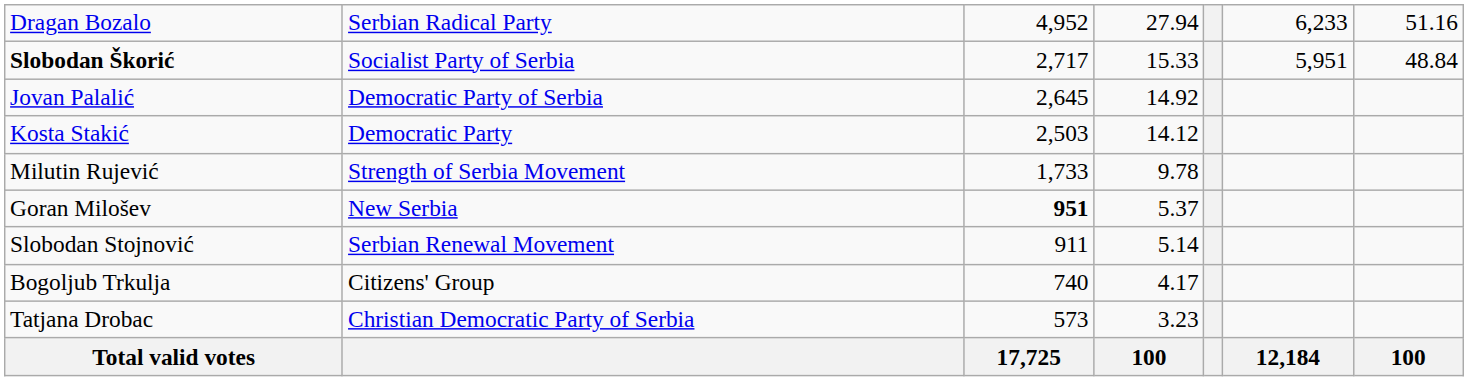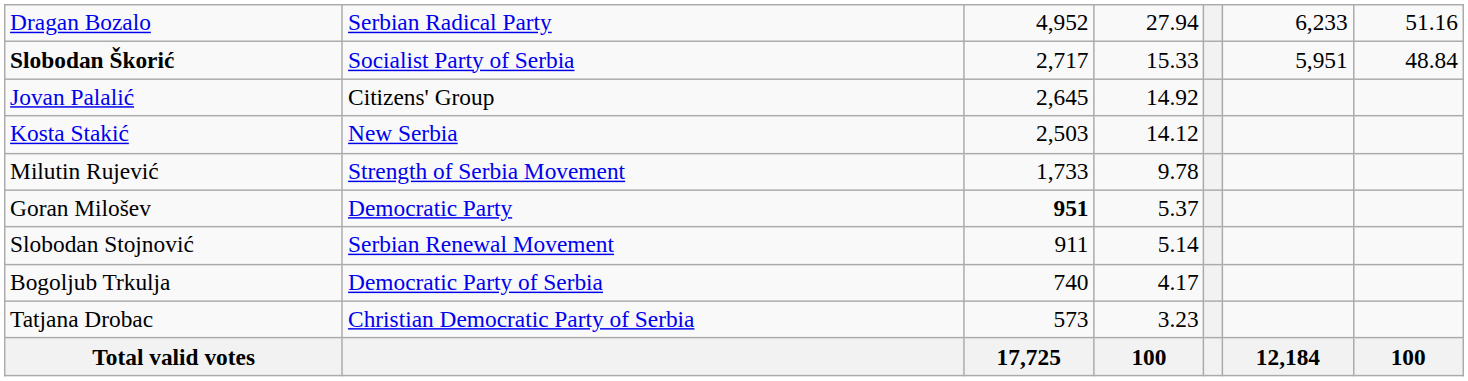Jovan Palalić | column 2: Democratic Party of Serbia -> Citizens' Group
Kosta Stakić | column 2: Democratic Party -> New Serbia
Goran Milošev | column 2: New Serbia -> Democratic Party
Bogoljub Trkulja | column 2: Citizens' Group -> Democratic Party of Serbia
